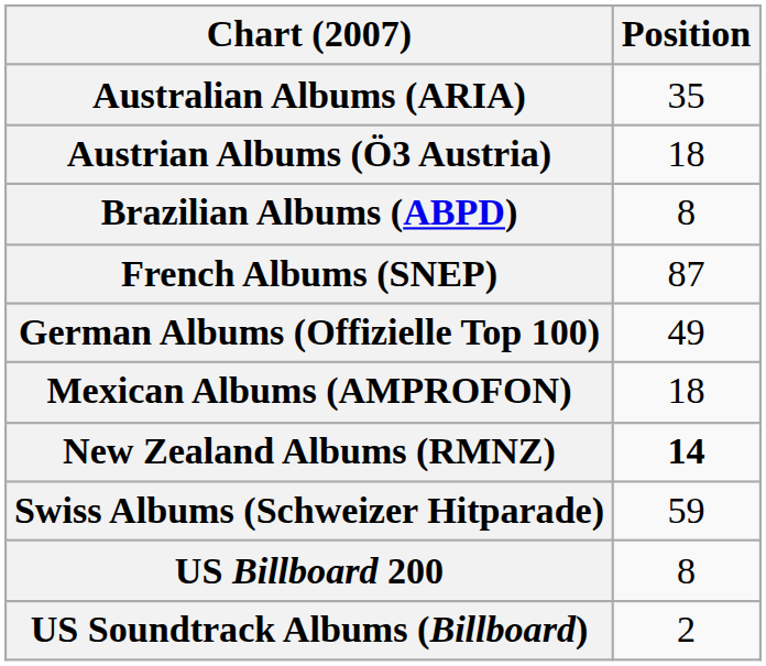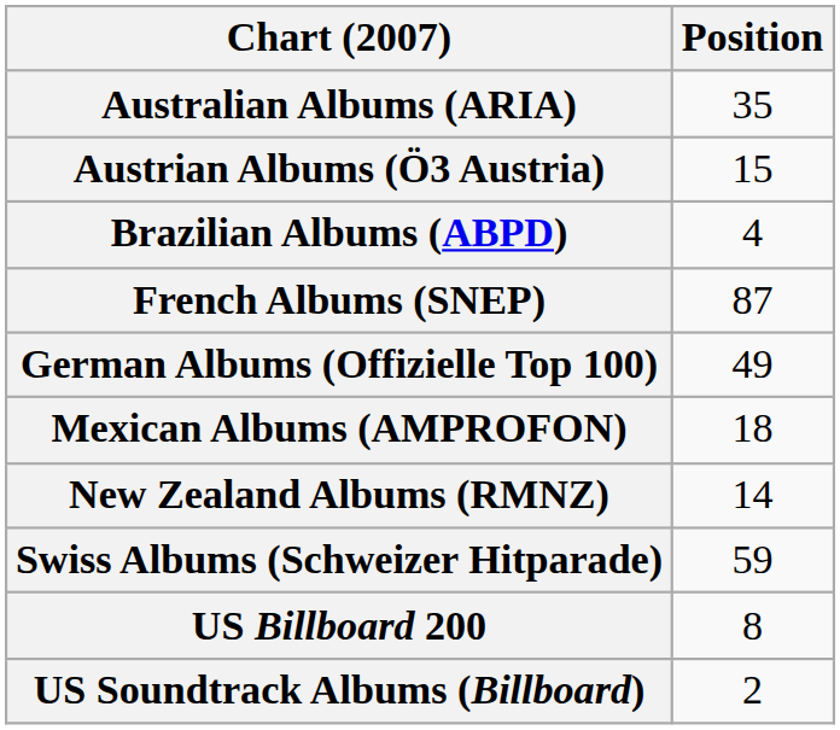Austrian Albums (Ö3 Austria) | Position: 18 -> 15
Brazilian Albums (ABPD) | Position: 8 -> 4
New Zealand Albums (RMNZ) | Position: bold -> normal
